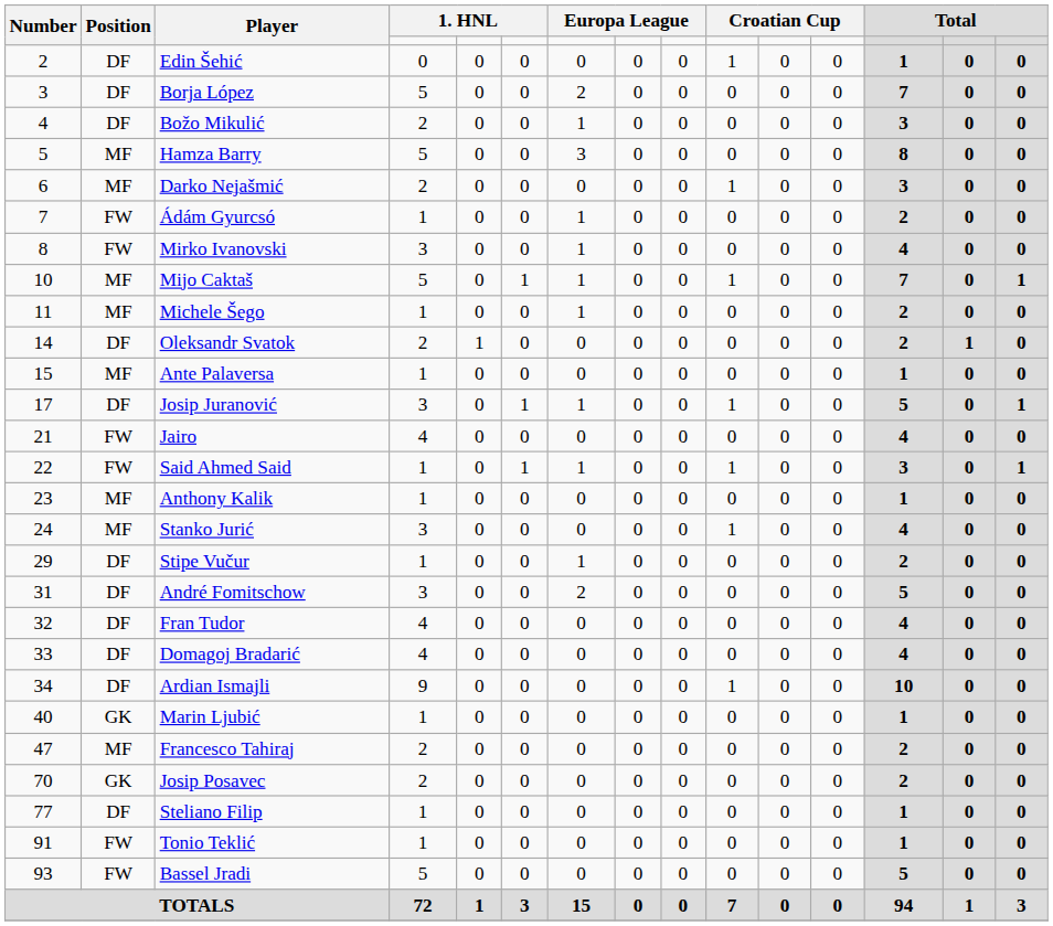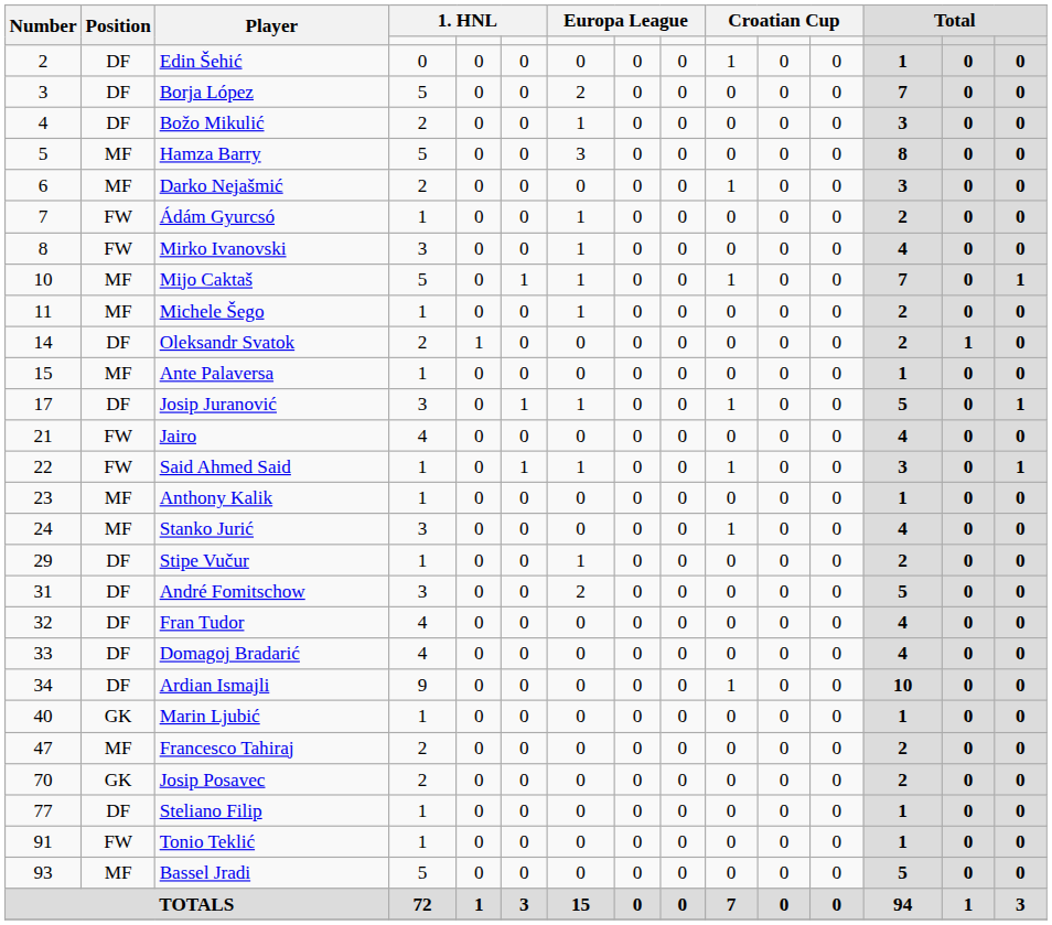Bassel Jradi | Position: FW -> MF
